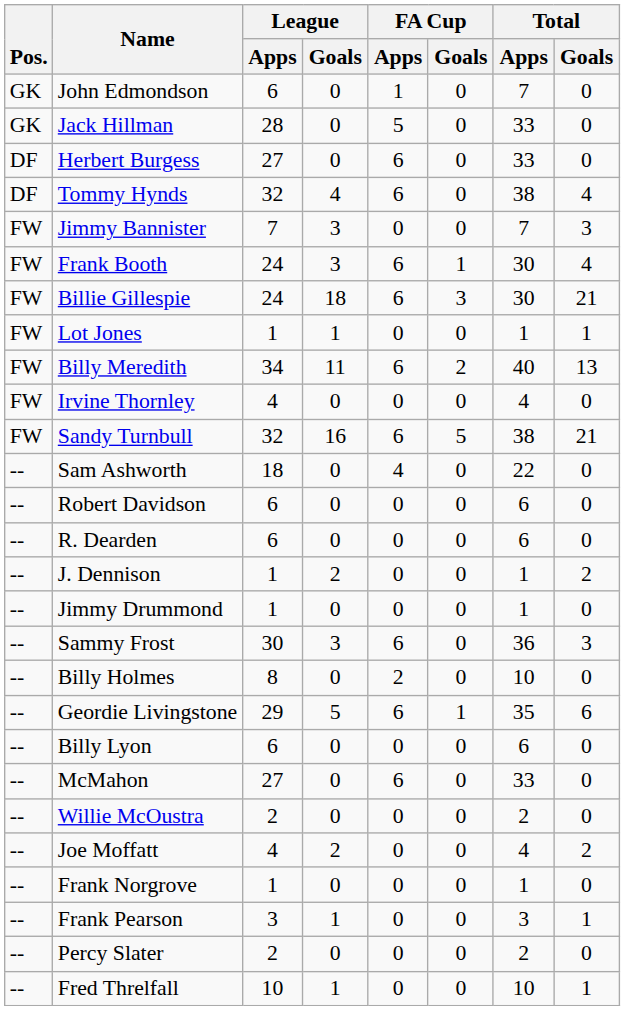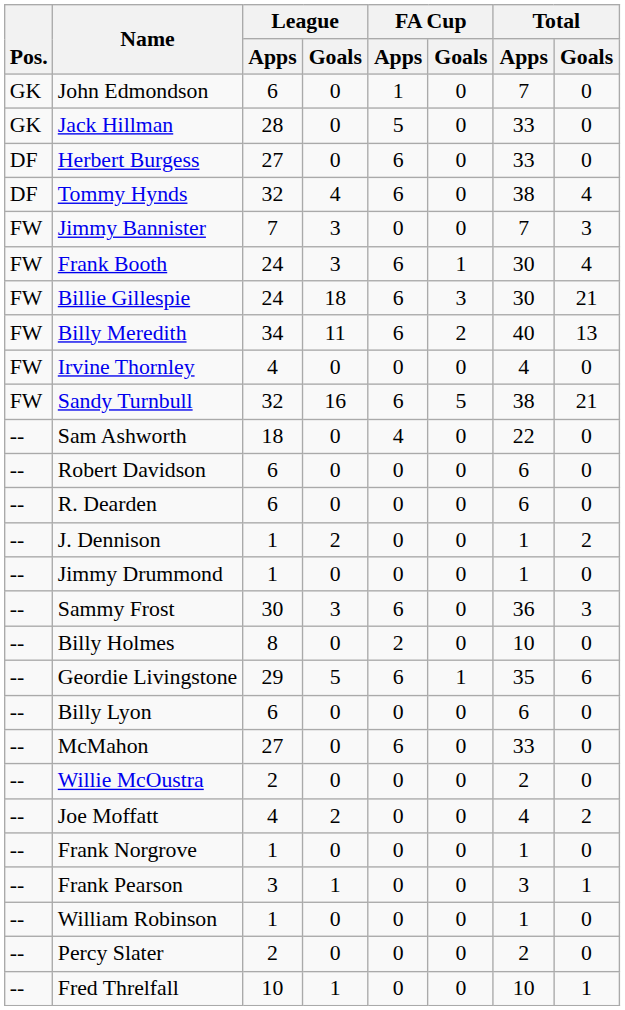- row: FW | Lot Jones | 1 | 1 | 0 | 0 | 1 | 1
+ row: -- | William Robinson | 1 | 0 | 0 | 0 | 1 | 0
